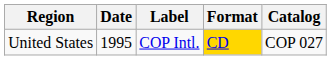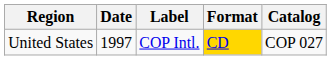United States | Date: 1995 -> 1997
